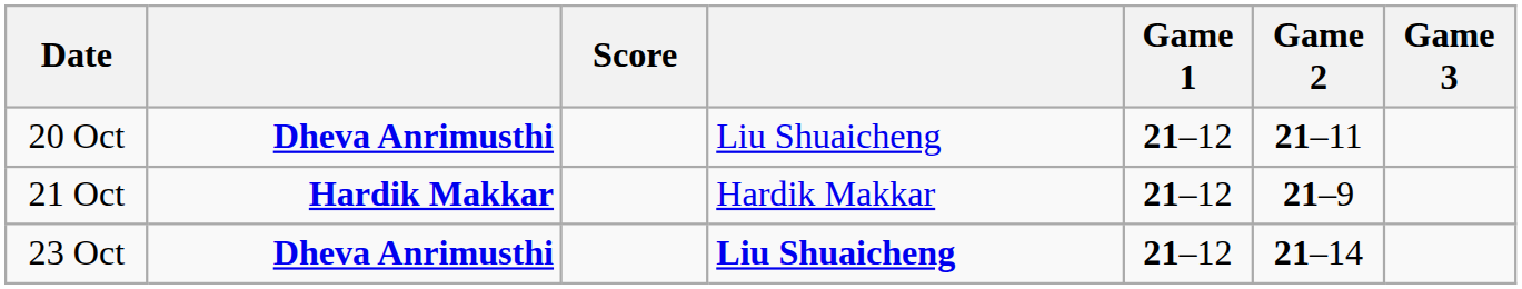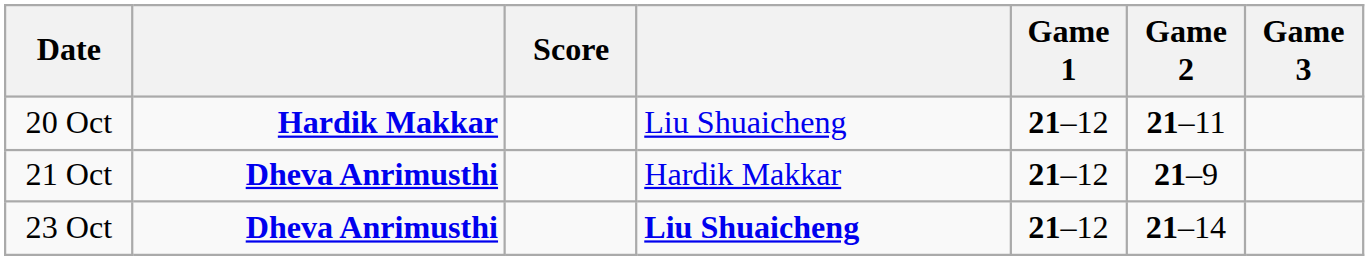20 Oct | column 2: Dheva Anrimusthi -> Hardik Makkar
21 Oct | column 2: Hardik Makkar -> Dheva Anrimusthi
